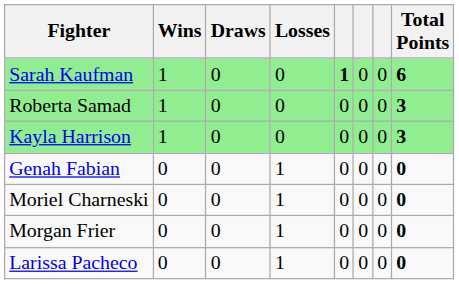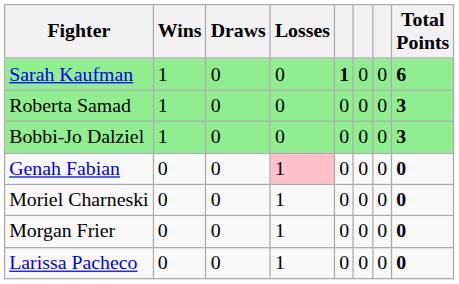- row: Kayla Harrison | 1 | 0 | 0 | 0 | 0 | 0 | 3
+ row: Bobbi-Jo Dalziel | 1 | 0 | 0 | 0 | 0 | 0 | 3
Genah Fabian | Losses: no background -> pink background
